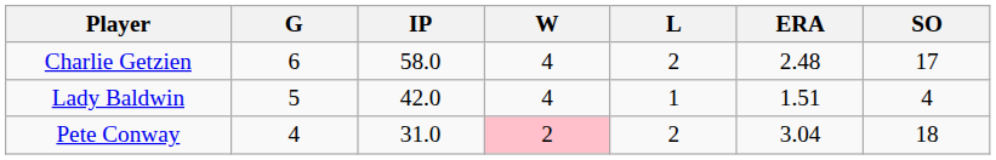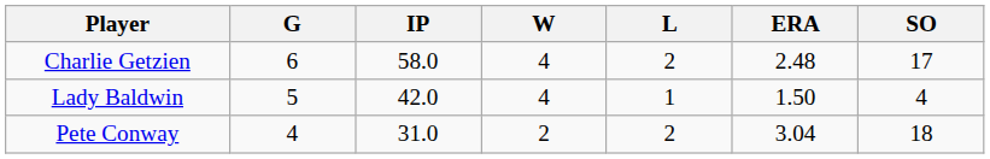Lady Baldwin | ERA: 1.51 -> 1.50
Pete Conway | W: pink background -> no background
